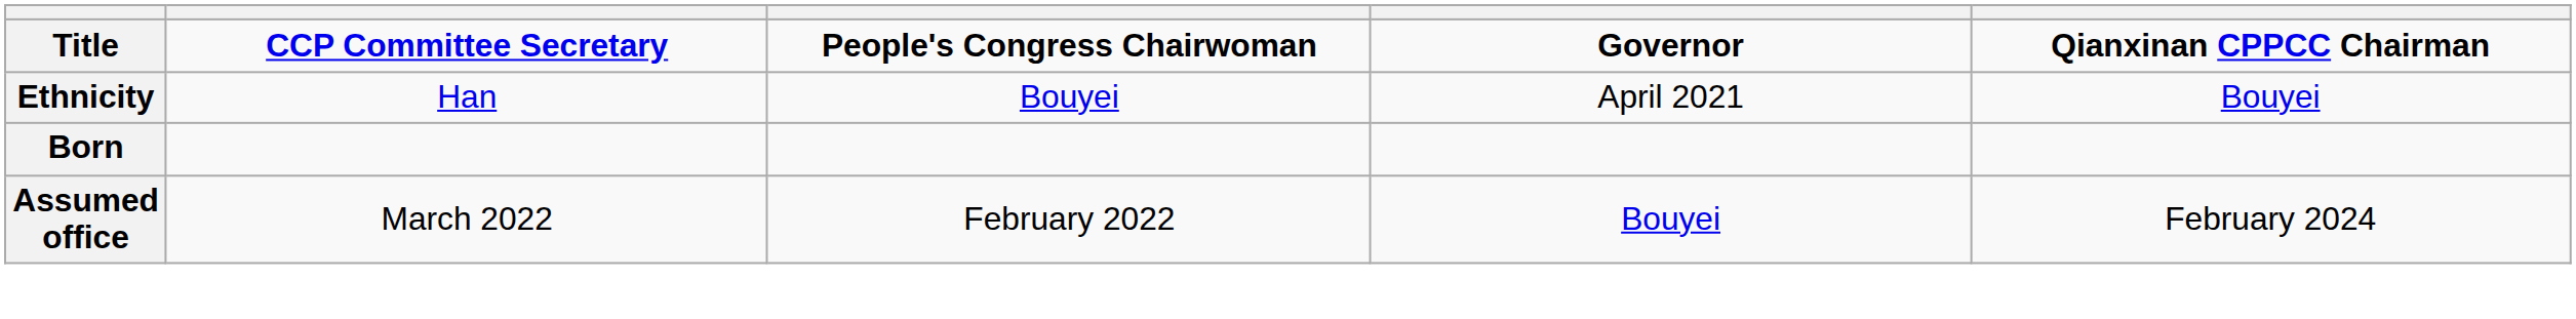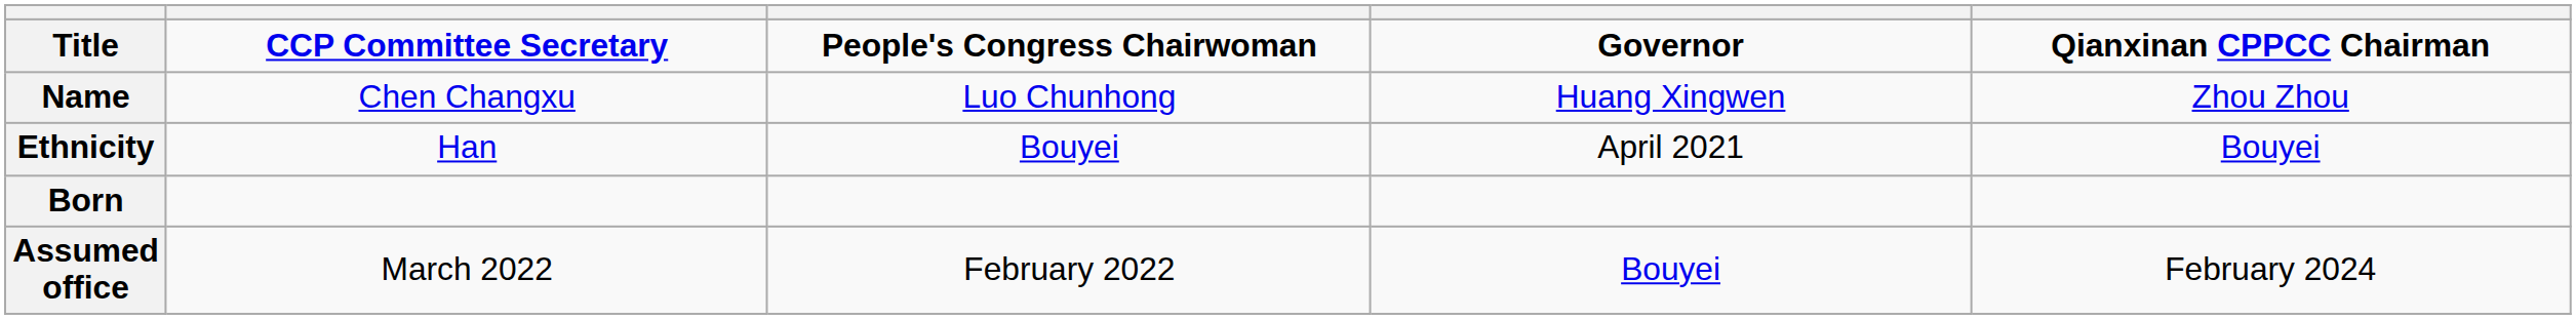+ row: Name | Chen Changxu | Luo Chunhong | Huang Xingwen | Zhou Zhou
